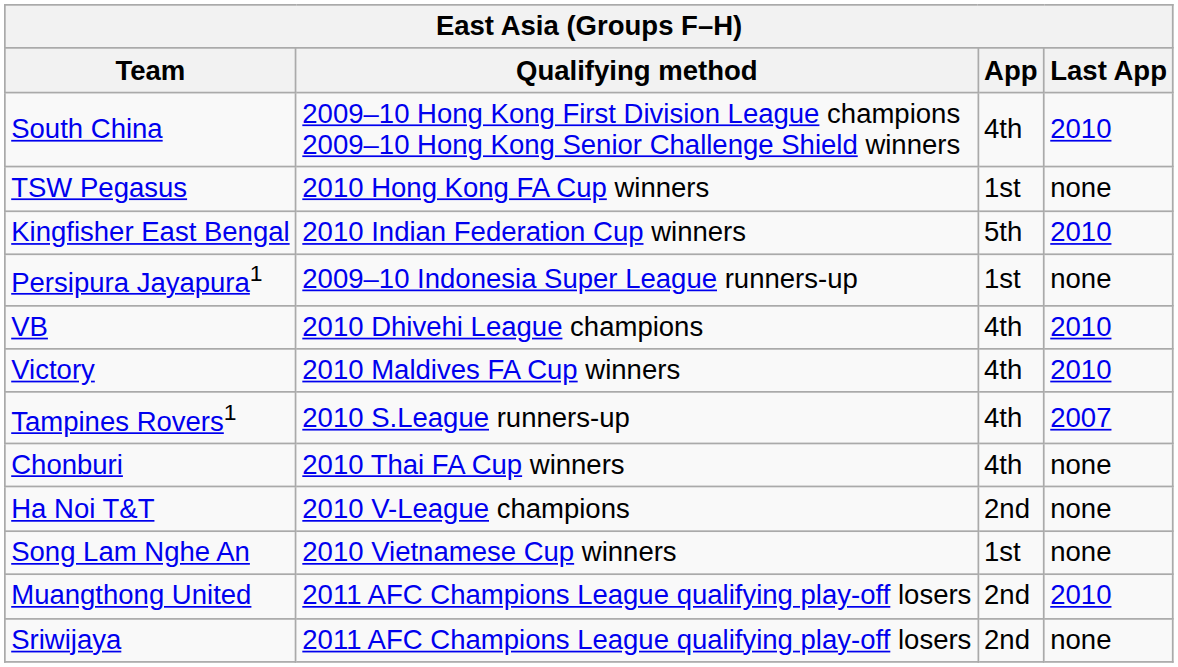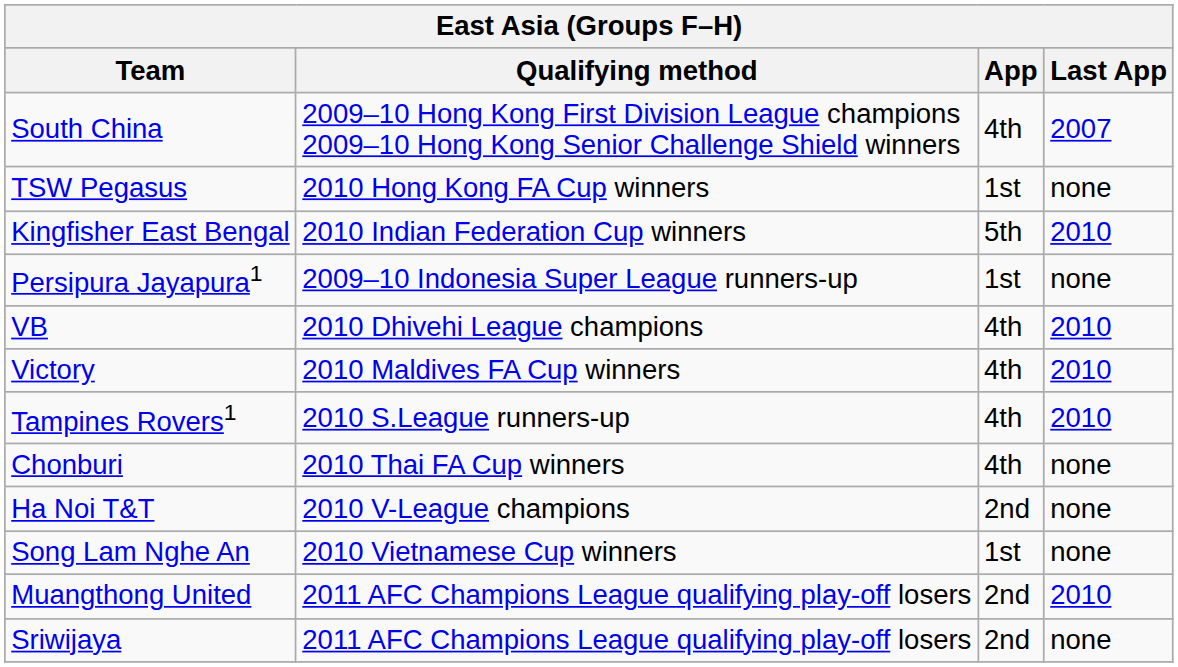South China | Last App: 2010 -> 2007
Tampines Rovers1 | Last App: 2007 -> 2010
